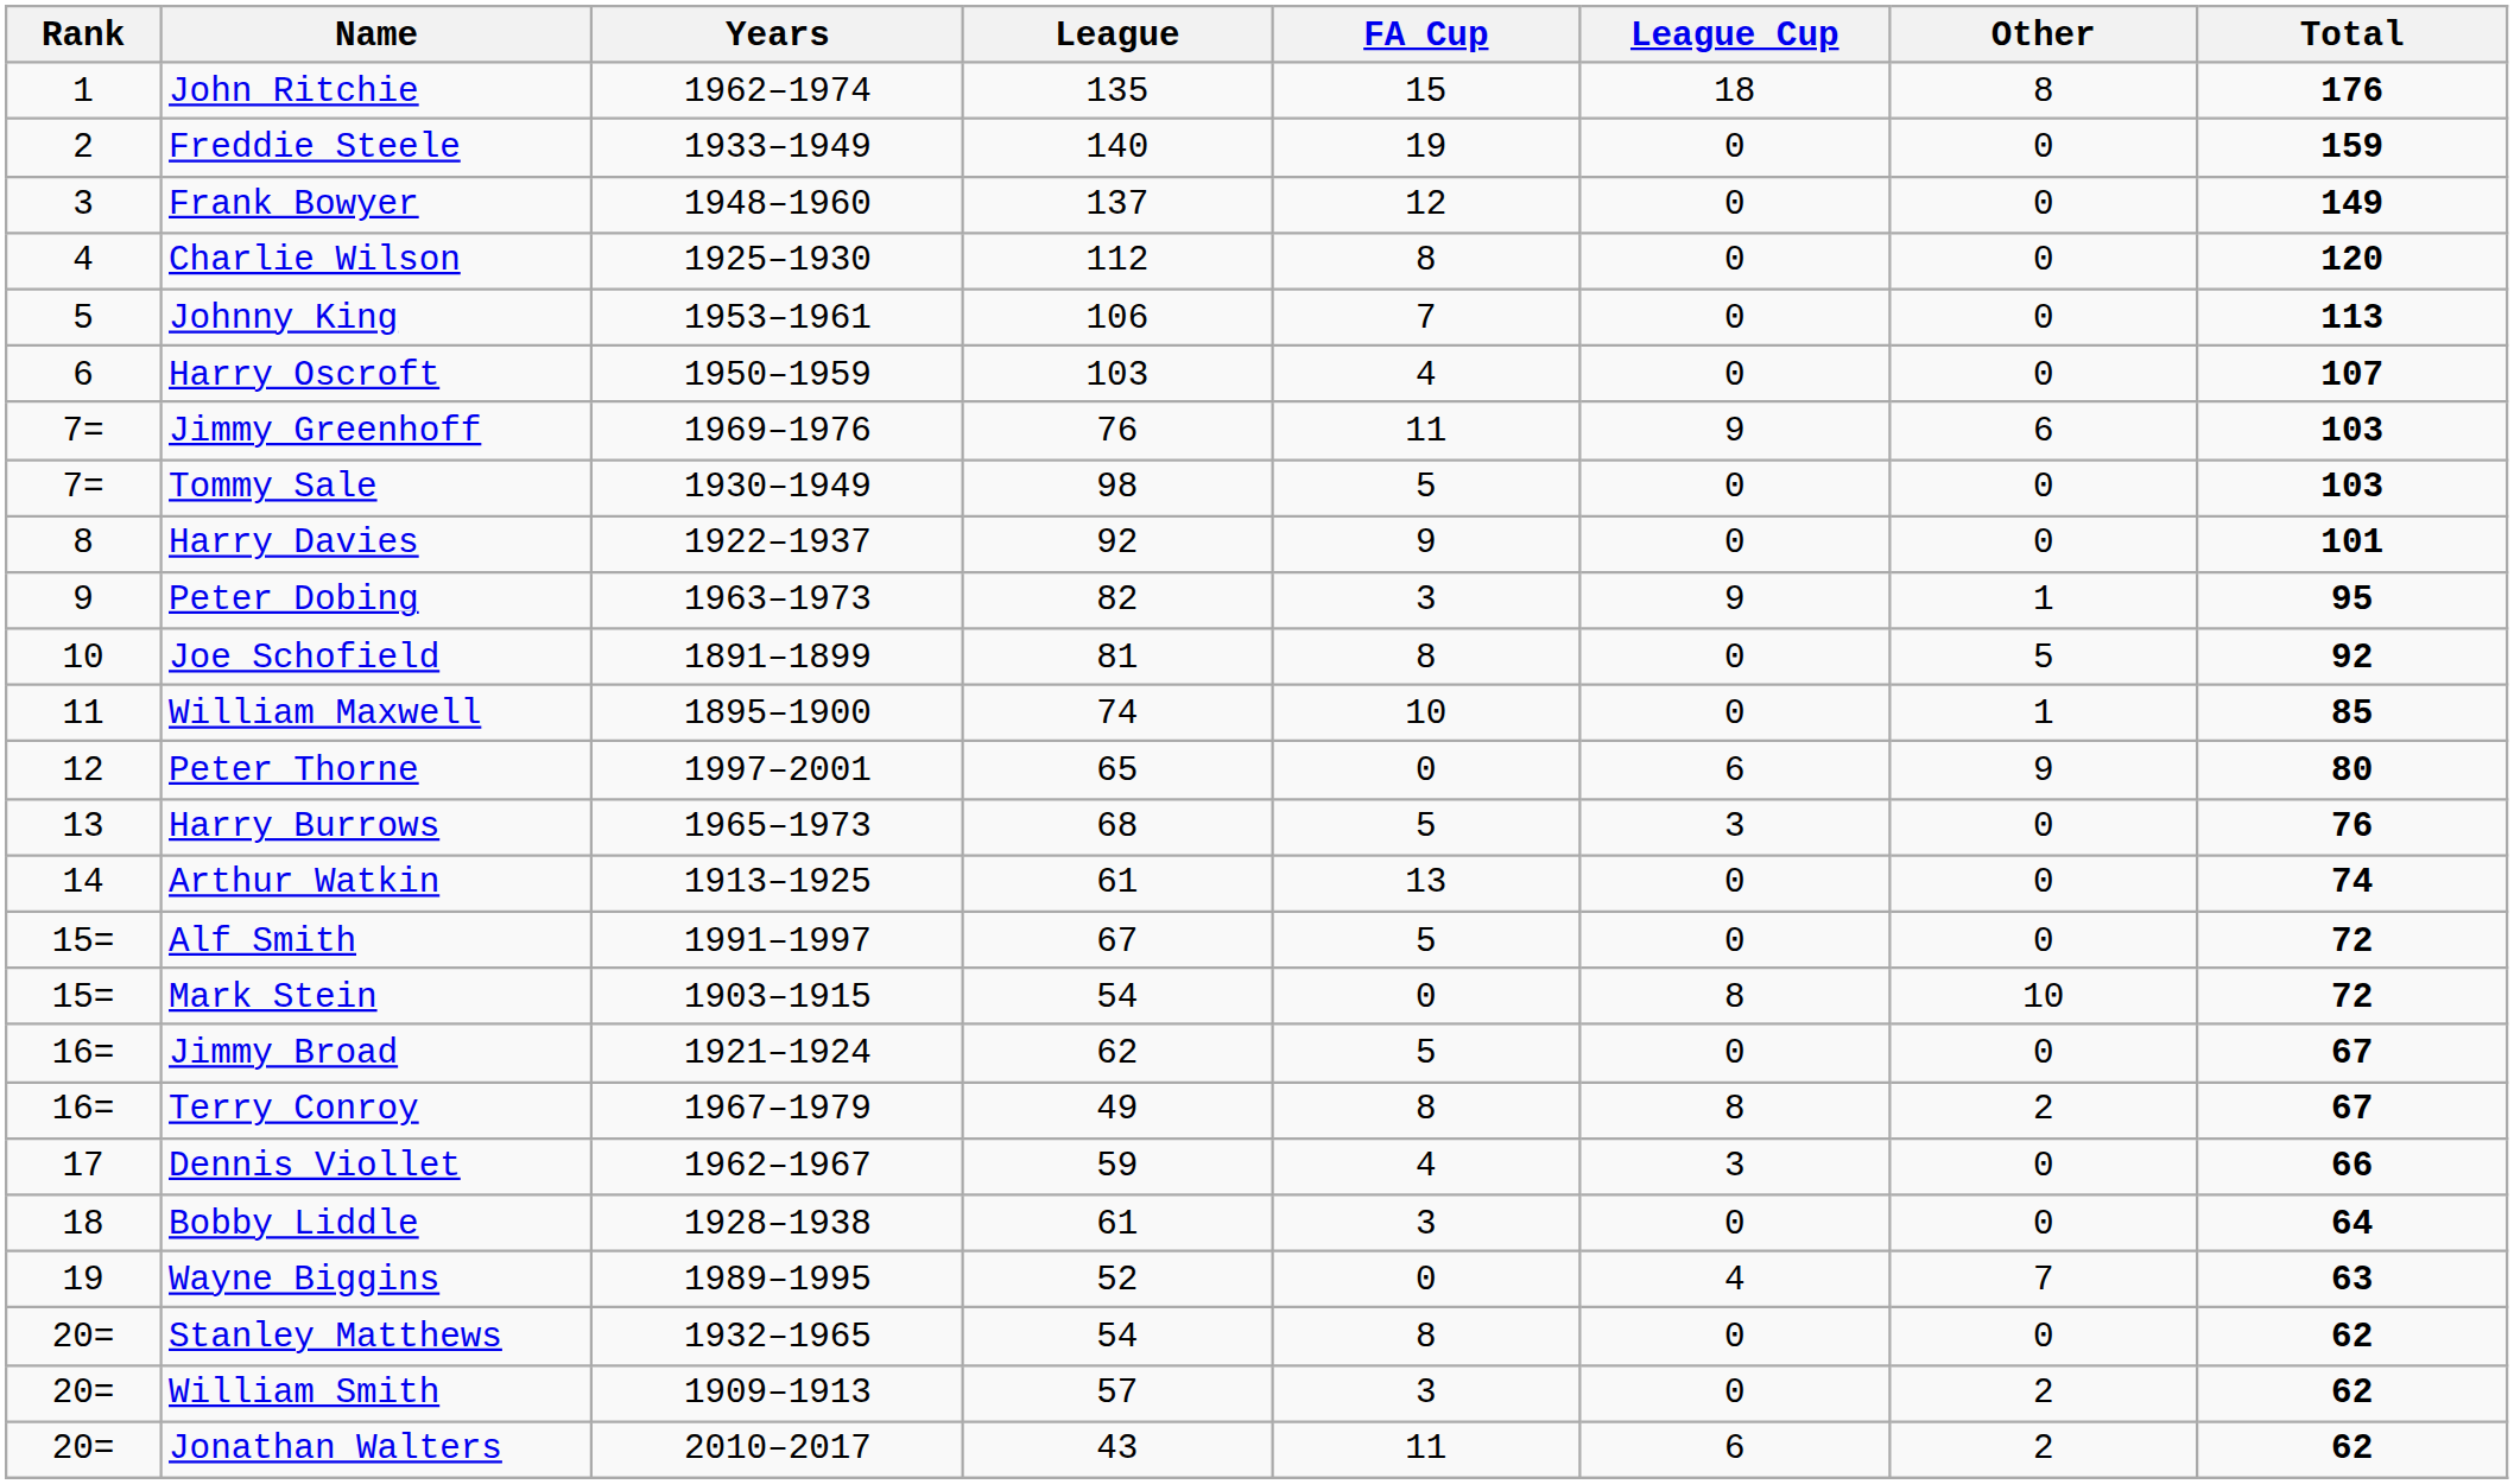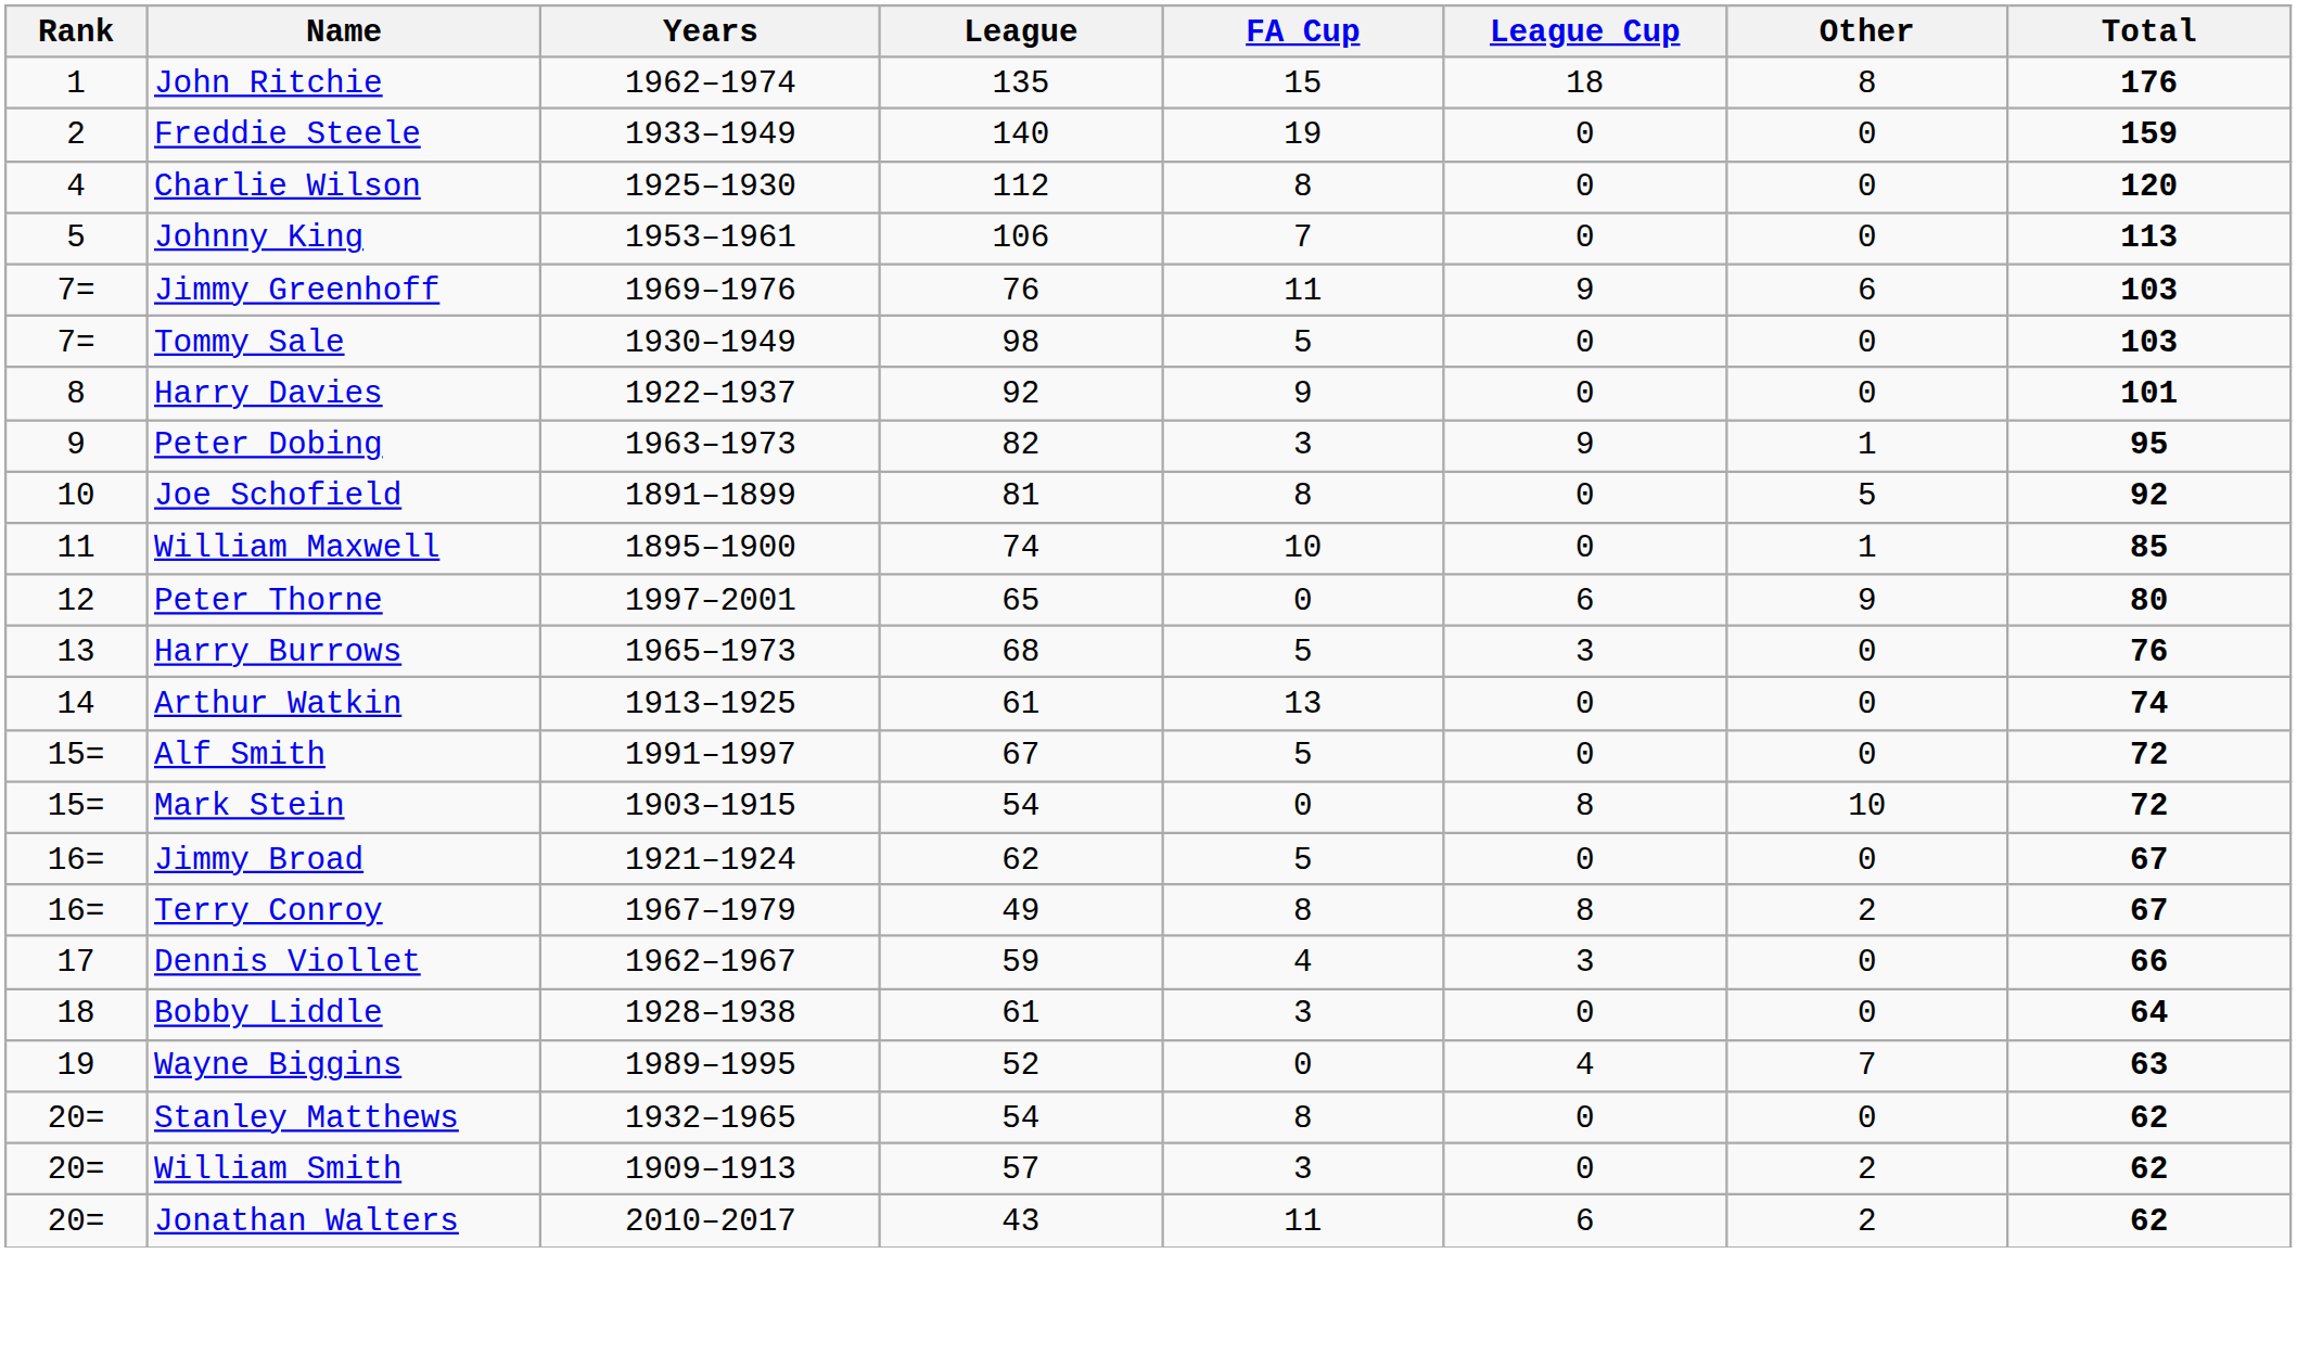- row: 3 | Frank Bowyer | 1948–1960 | 137 | 12 | 0 | 0 | 149
- row: 6 | Harry Oscroft | 1950–1959 | 103 | 4 | 0 | 0 | 107
